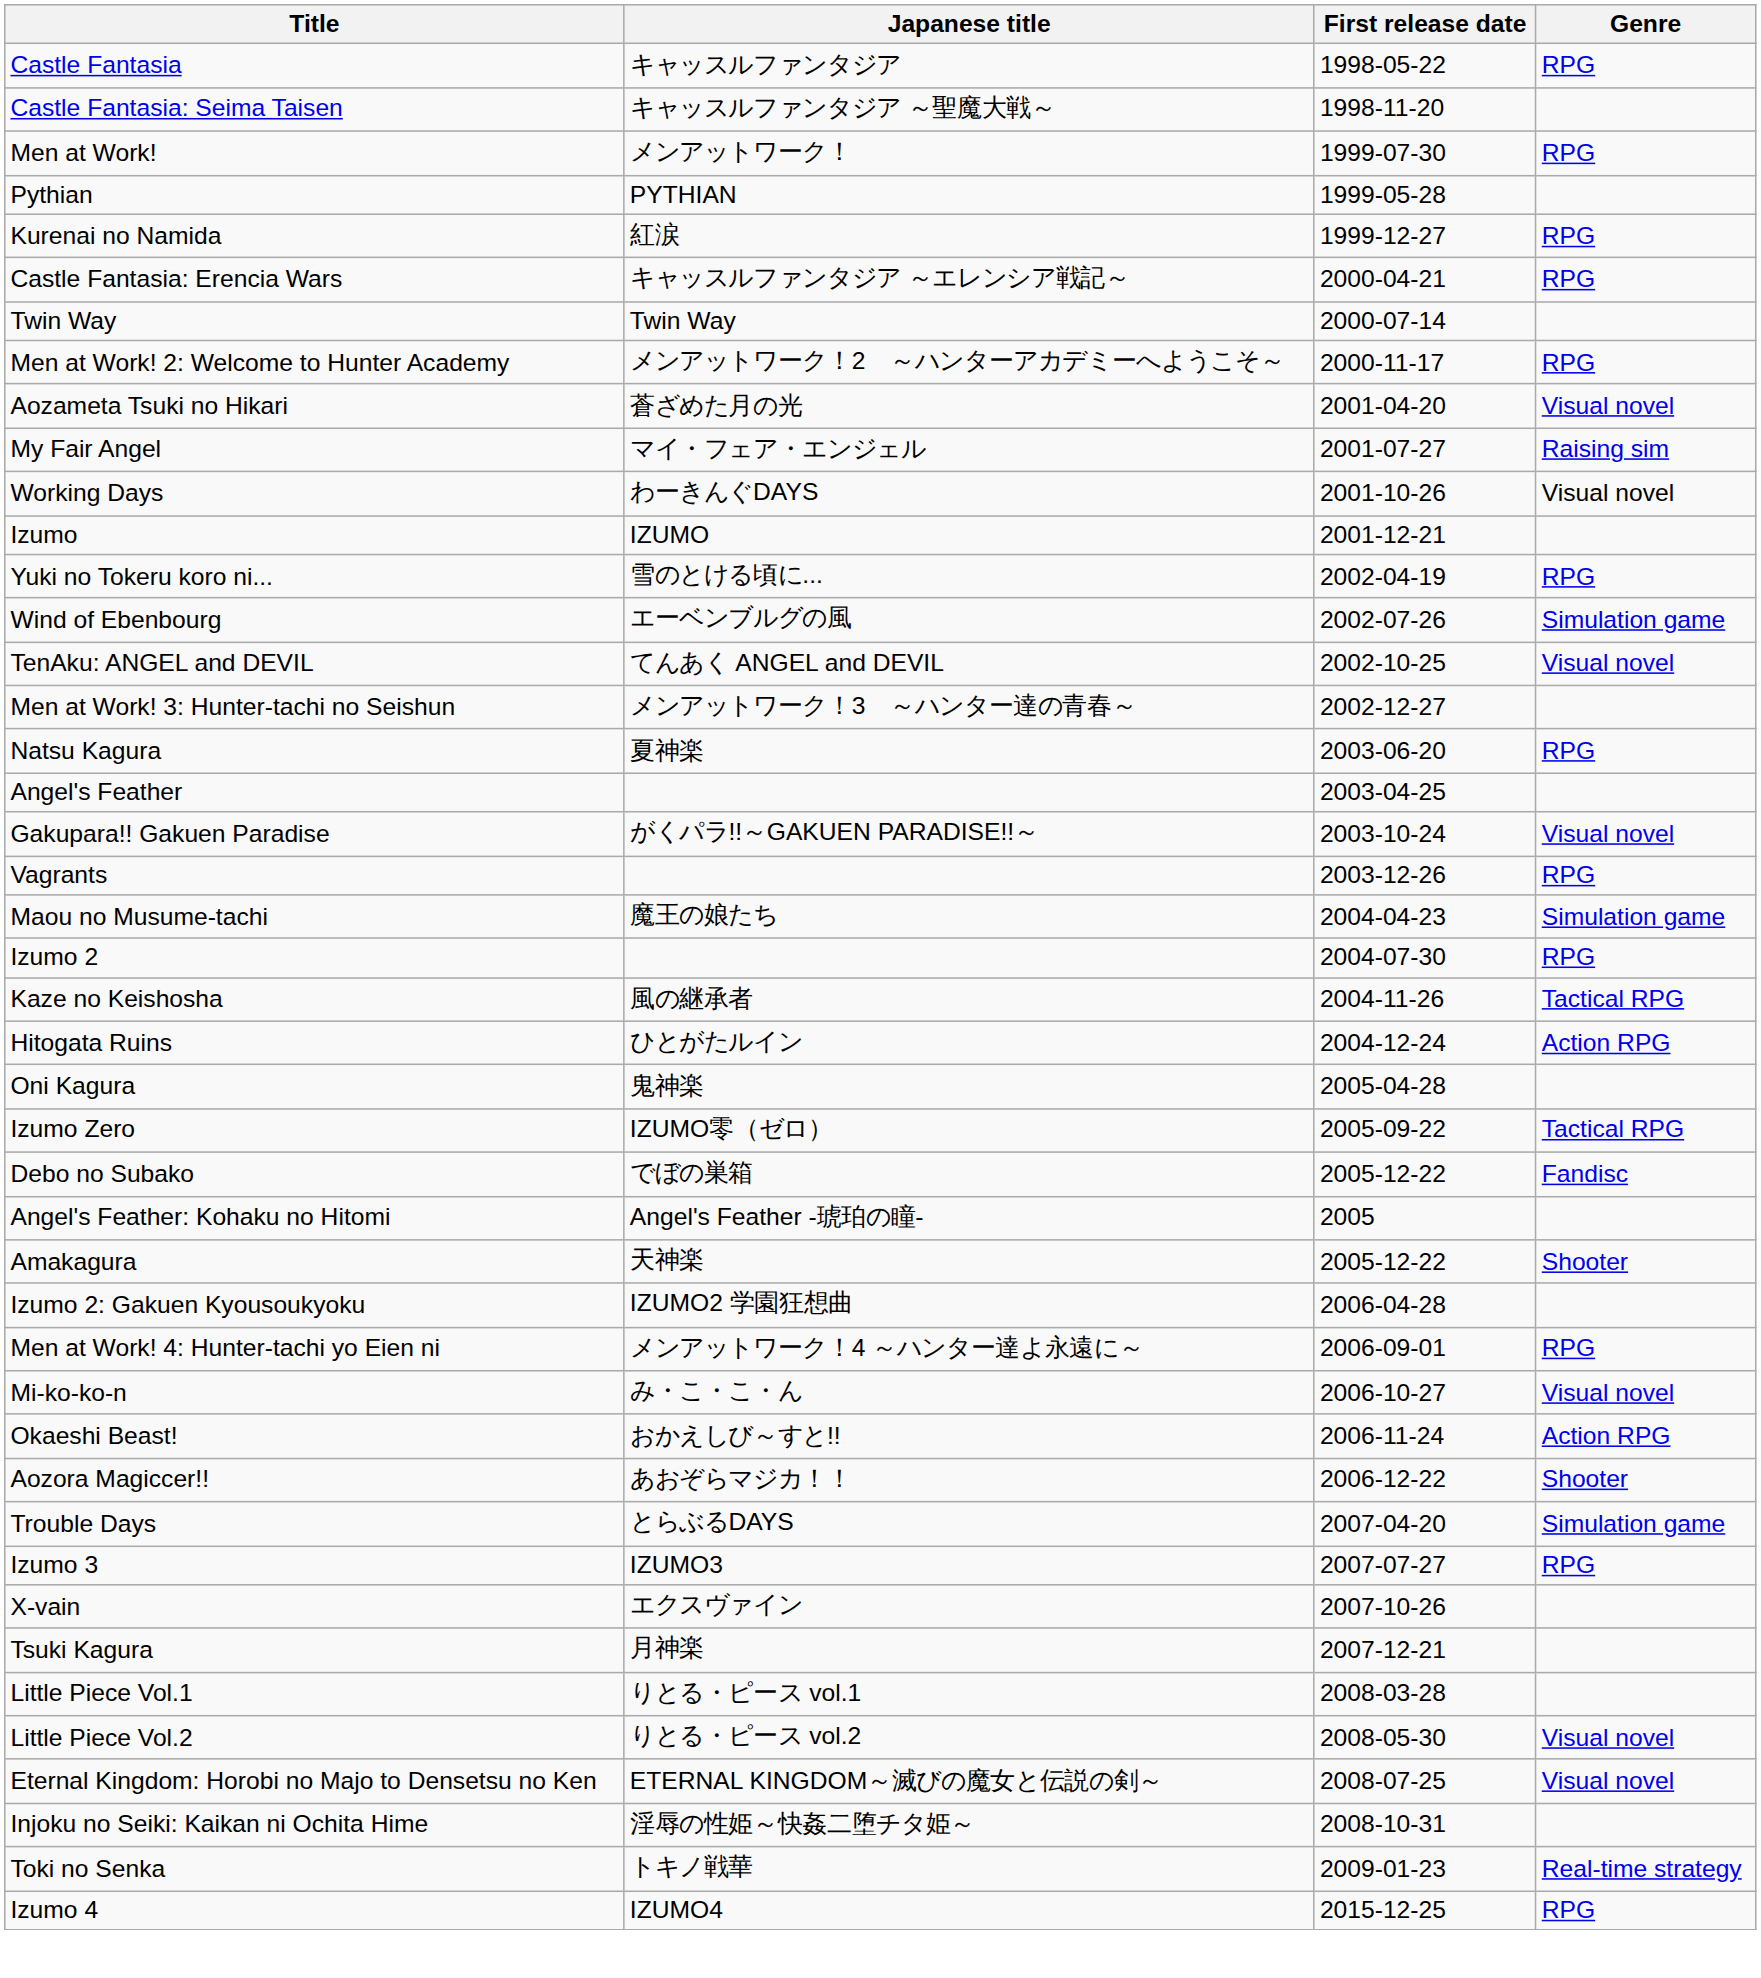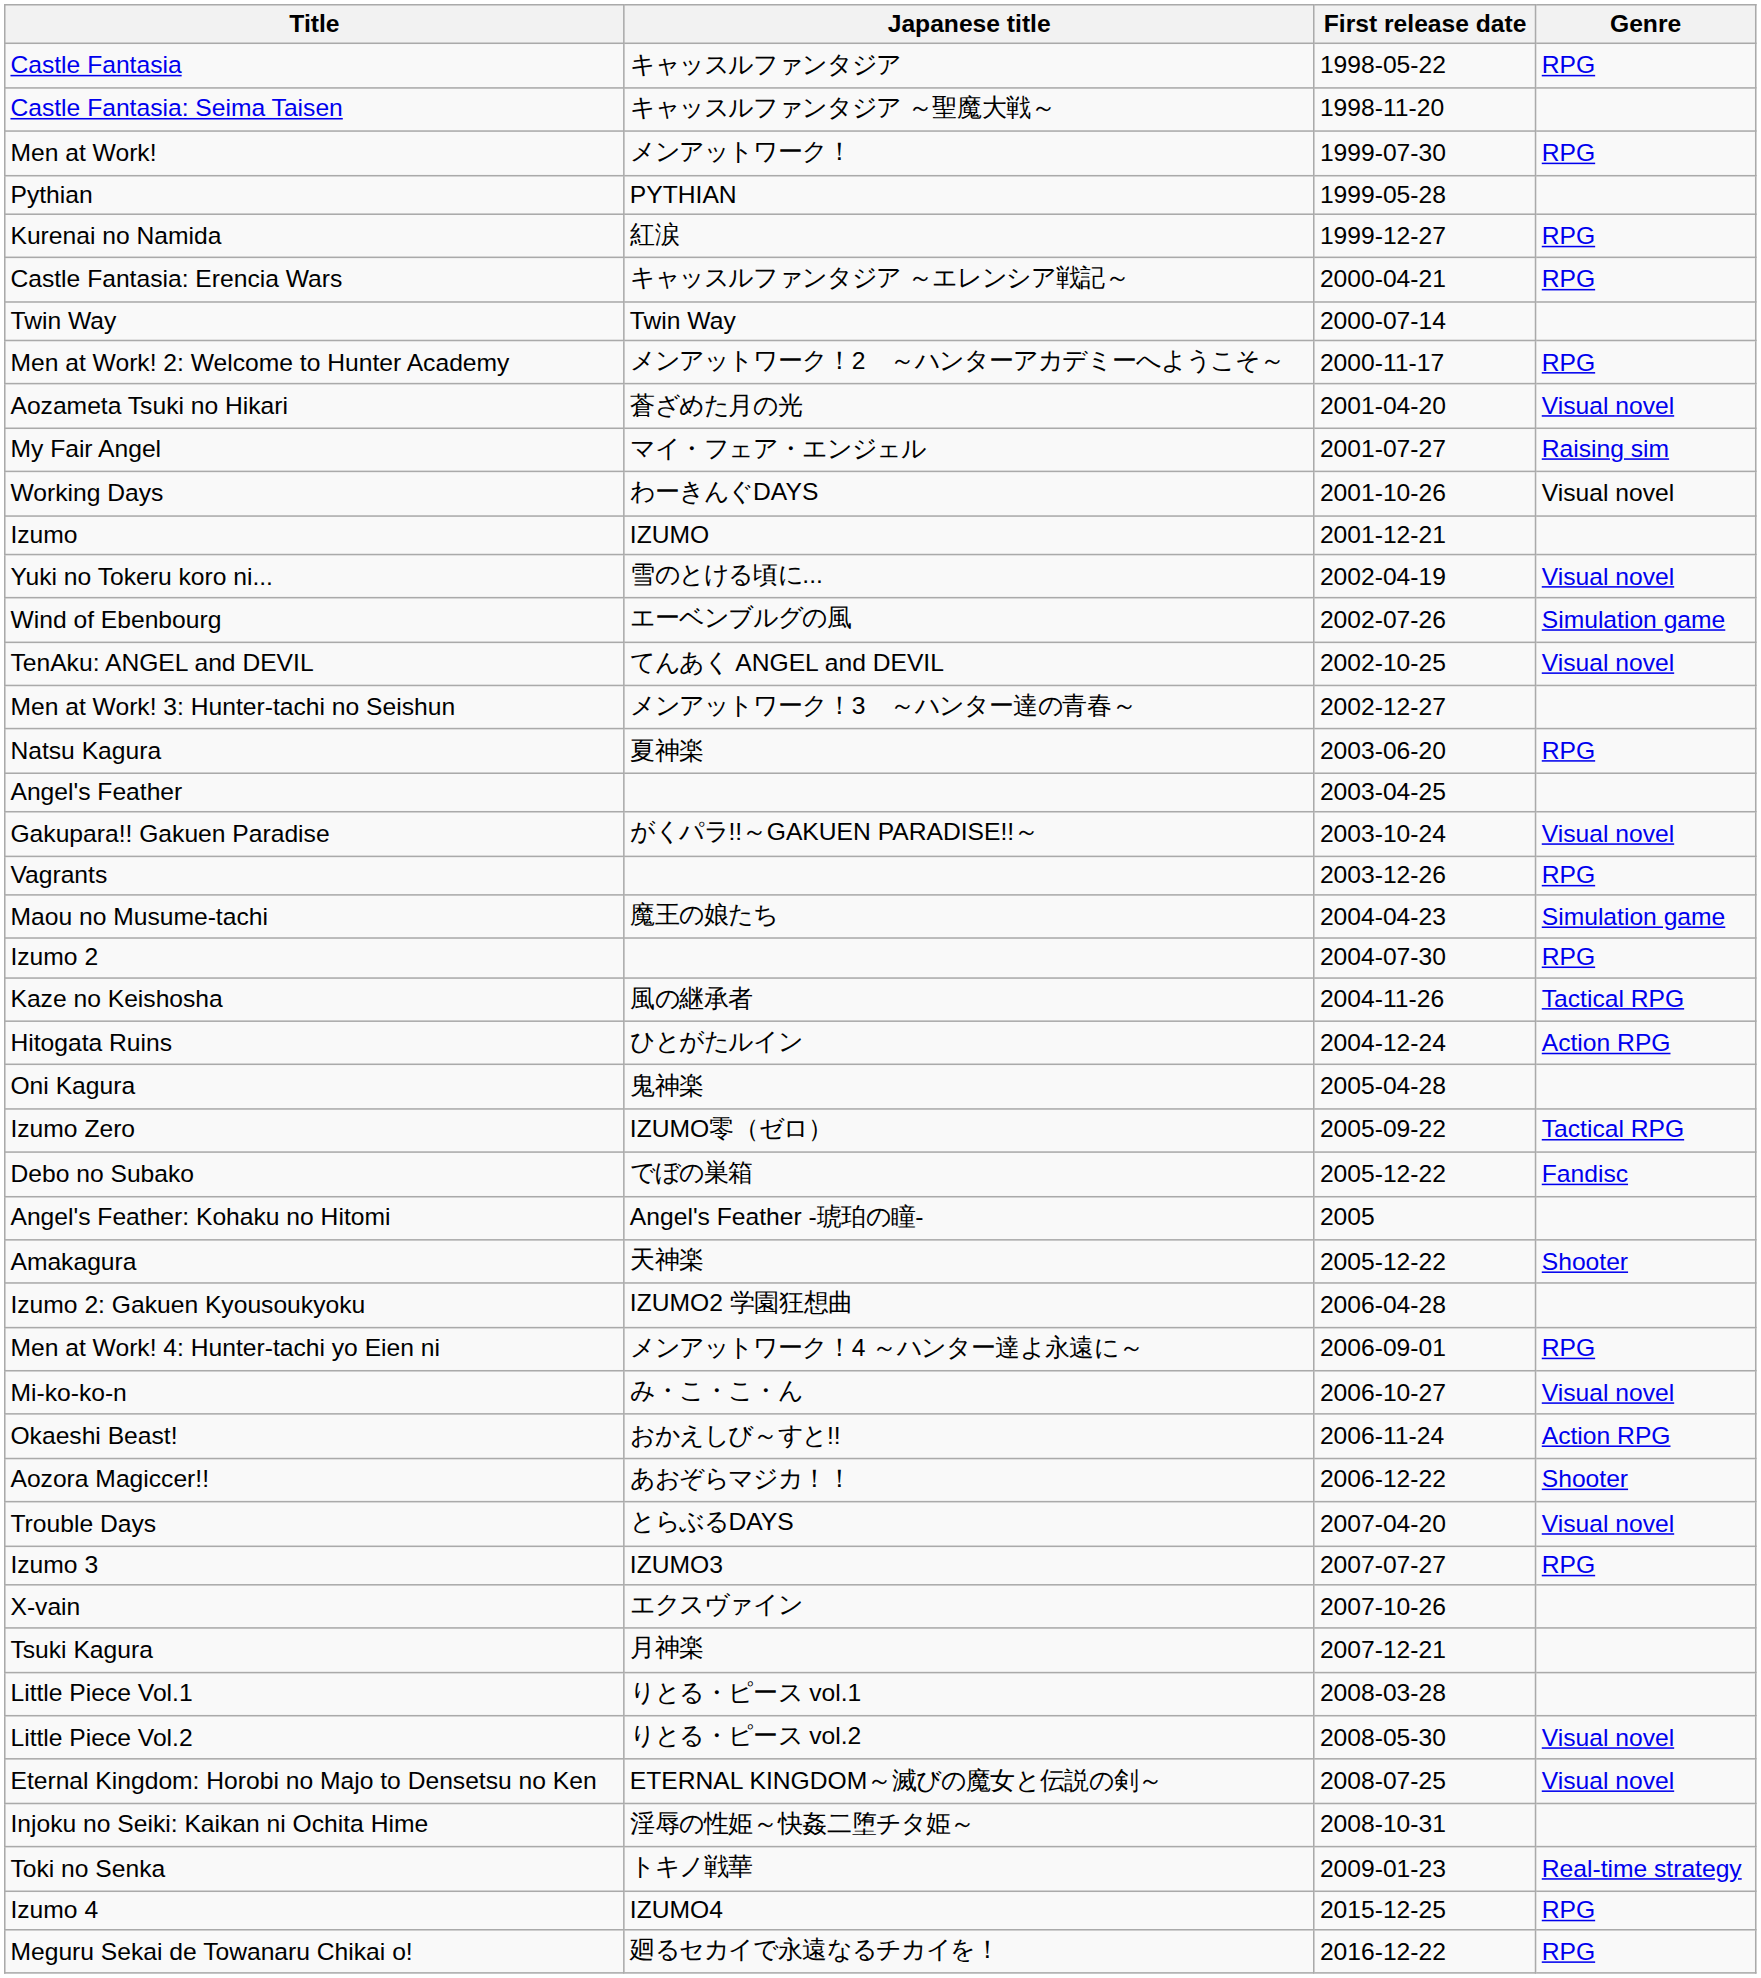Yuki no Tokeru koro ni... | Genre: RPG -> Visual novel
Trouble Days | Genre: Simulation game -> Visual novel
+ row: Meguru Sekai de Towanaru Chikai o! | 廻るセカイで永遠なるチカイを！ | 2016-12-22 | RPG
